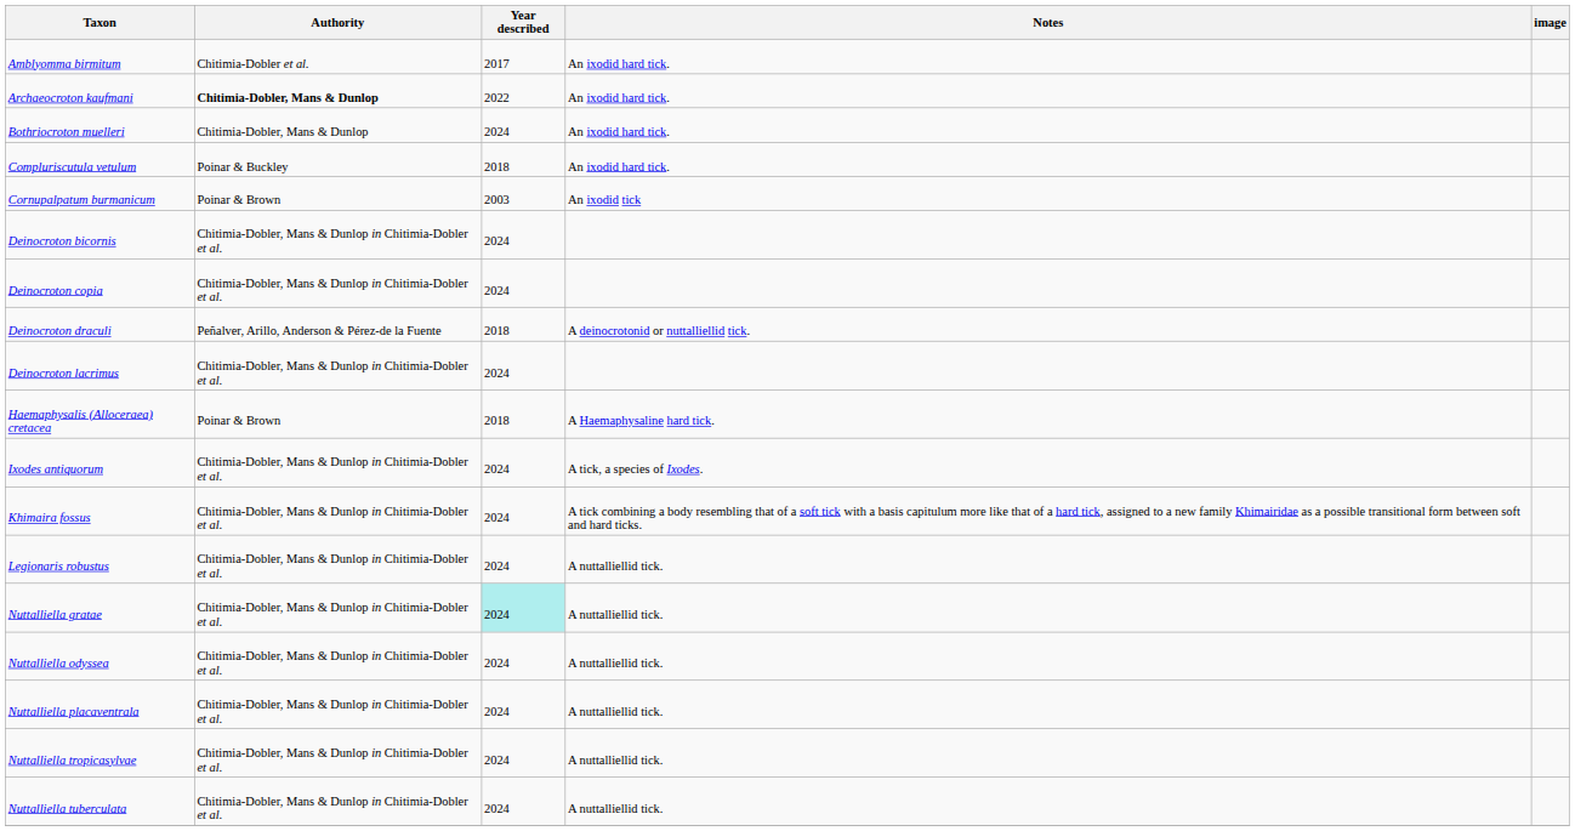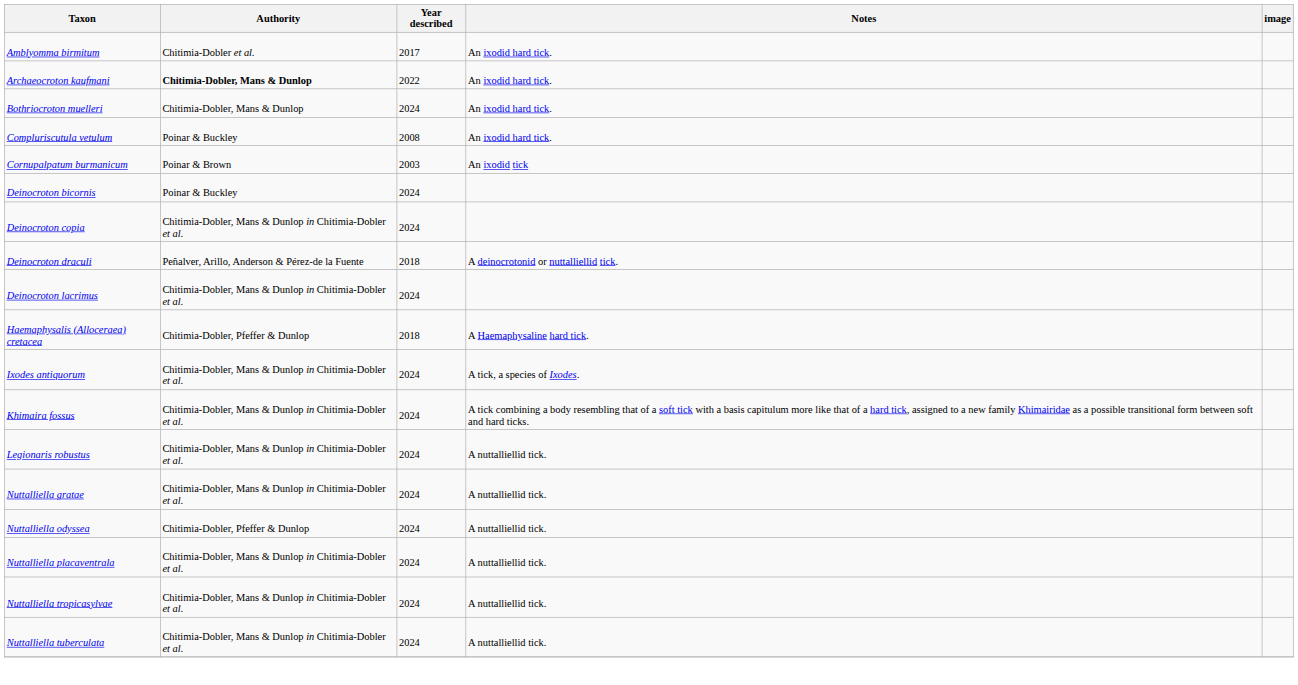Compluriscutula vetulum | Year described: 2018 -> 2008
Deinocroton bicornis | Authority: Chitimia-Dobler, Mans & Dunlop in Chitimia-Dobler et al. -> Poinar & Buckley
Haemaphysalis (Alloceraea) cretacea | Authority: Poinar & Brown -> Chitimia-Dobler, Pfeffer & Dunlop
Nuttalliella gratae | Year described: paleturquoise background -> no background
Nuttalliella odyssea | Authority: Chitimia-Dobler, Mans & Dunlop in Chitimia-Dobler et al. -> Chitimia-Dobler, Pfeffer & Dunlop
